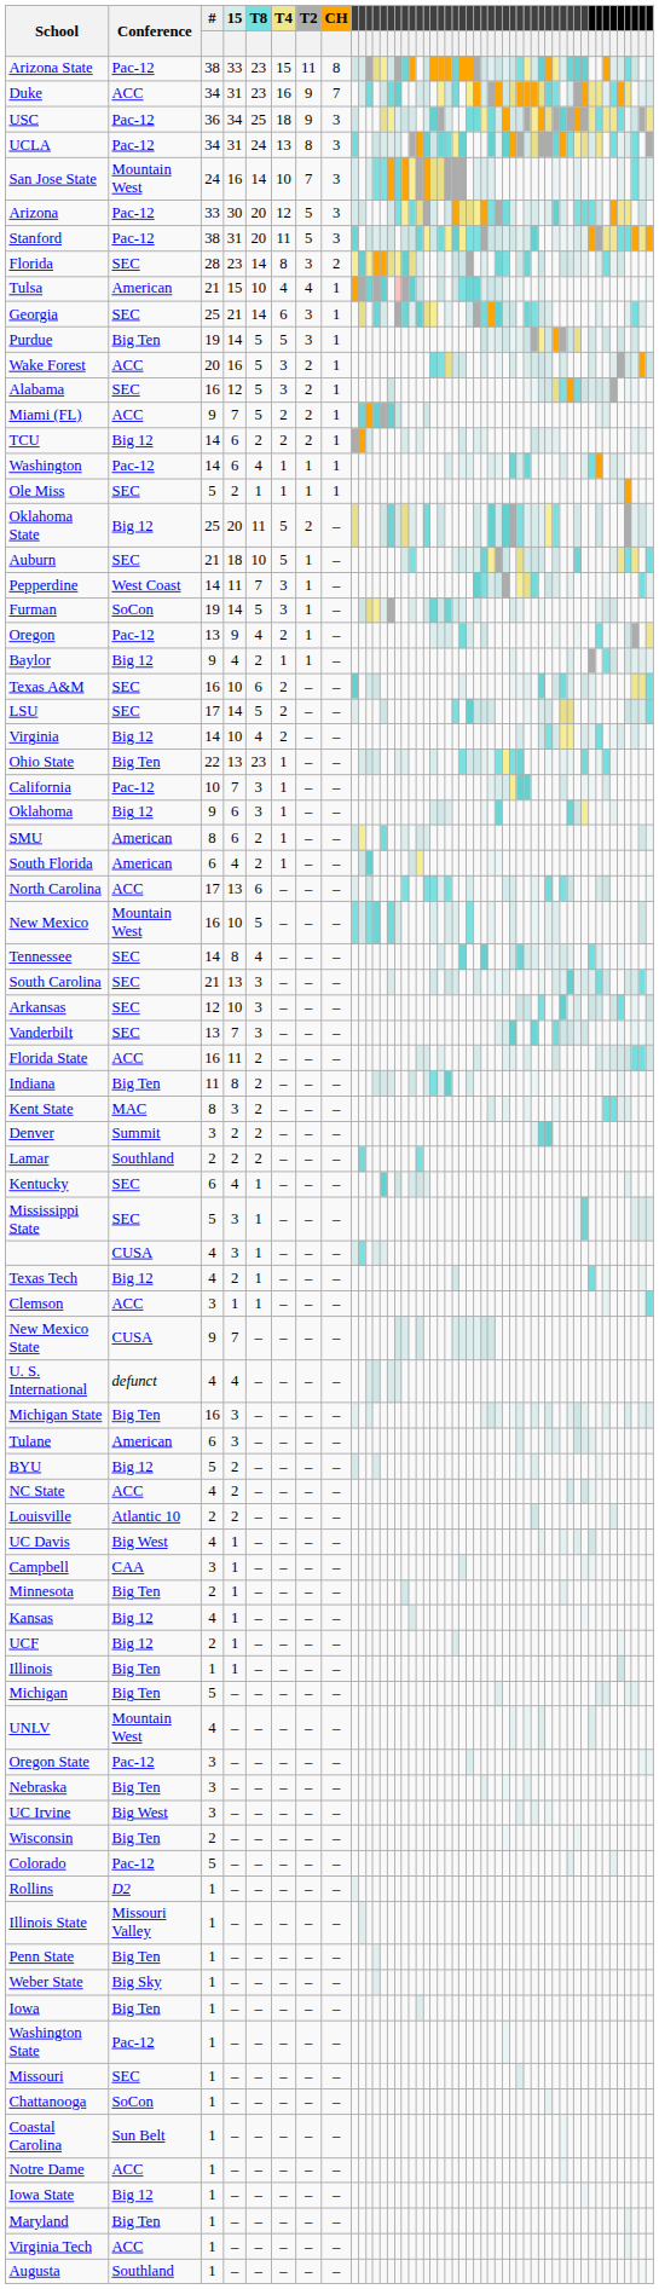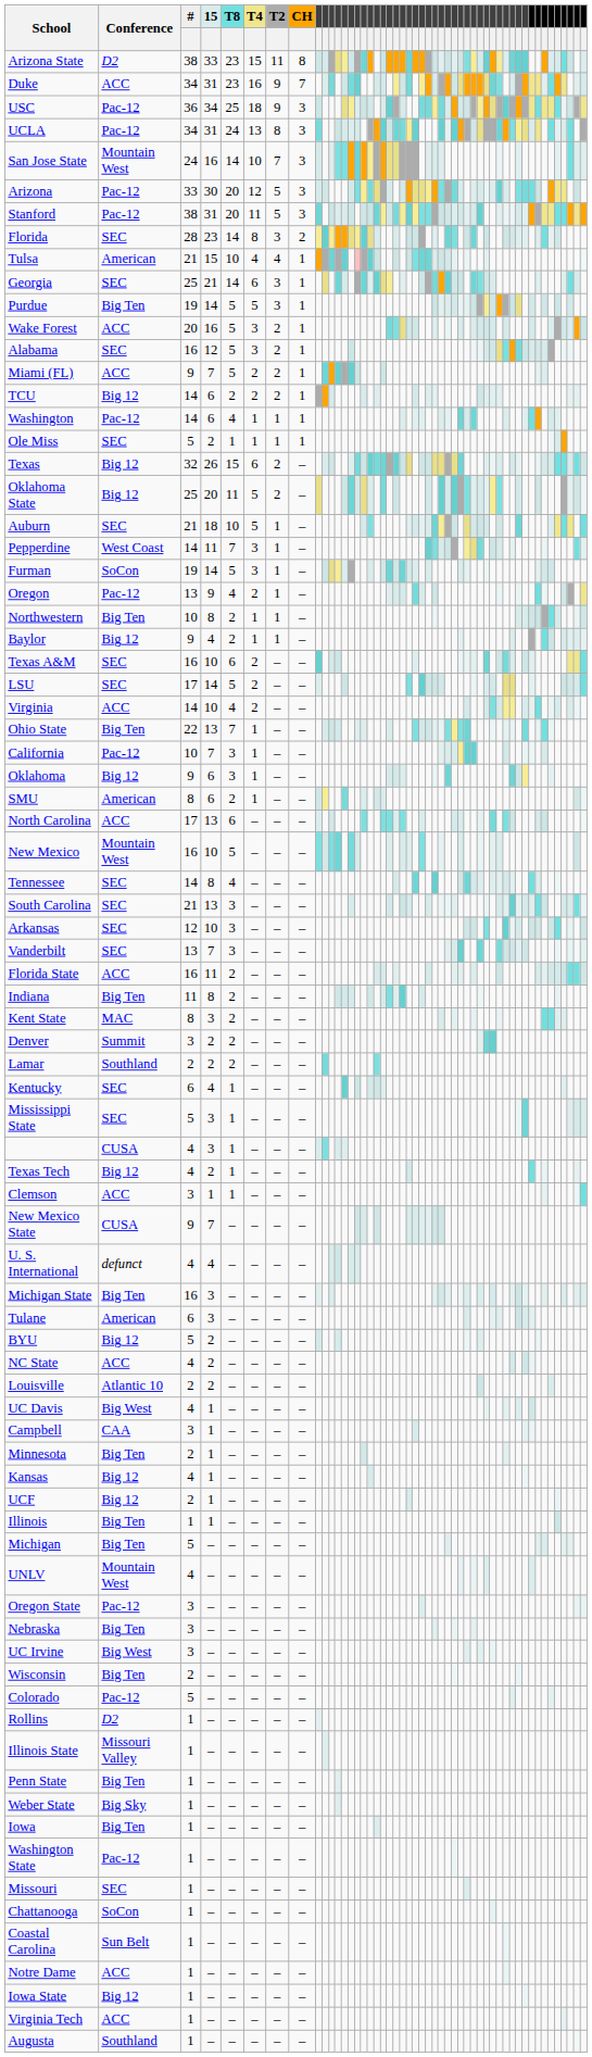Arizona State | Conference: Pac-12 -> D2
+ row: Texas | Big 12 | 32 | 26 | 15 | 6 | 2 | –
+ row: Northwestern | Big Ten | 10 | 8 | 2 | 1 | 1 | –
Virginia | Conference: Big 12 -> ACC
Ohio State | T8: 23 -> 7
- row: South Florida | American | 6 | 4 | 2 | 1 | – | –
- row: Maryland | Big Ten | 1 | – | – | – | – | –
